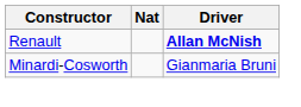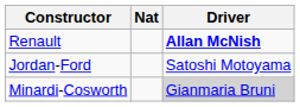+ row: Jordan-Ford | Satoshi Motoyama
Minardi-Cosworth | Driver: no background -> lightgrey background
